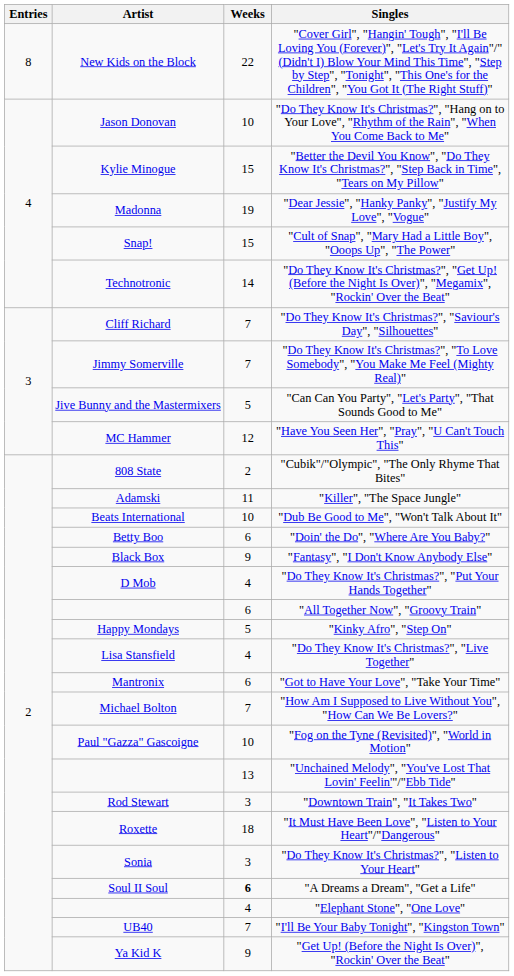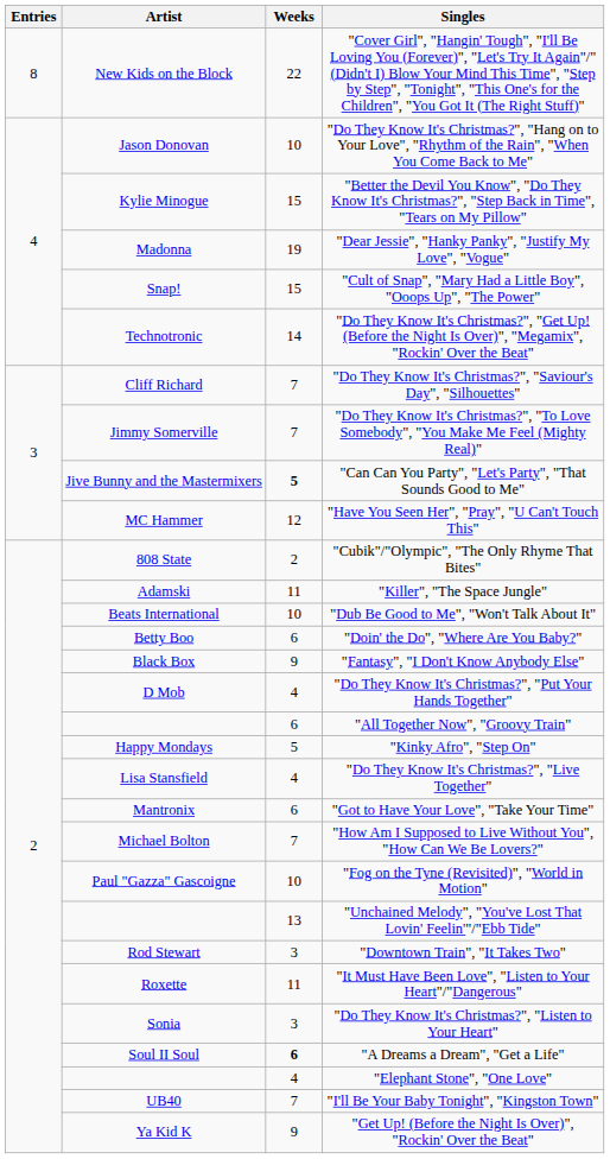"Can Can You Party", "Let's Party", "That Sounds Good to Me" | Weeks: normal -> bold
"It Must Have Been Love", "Listen to Your Heart"/"Dangerous" | Weeks: 18 -> 11
